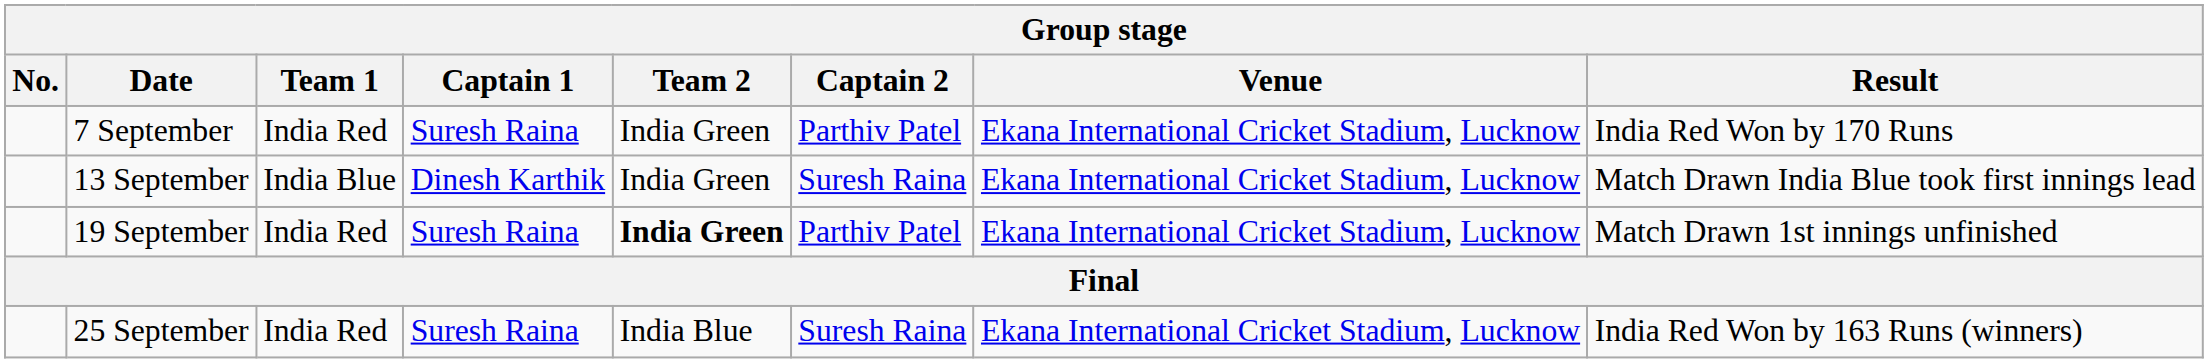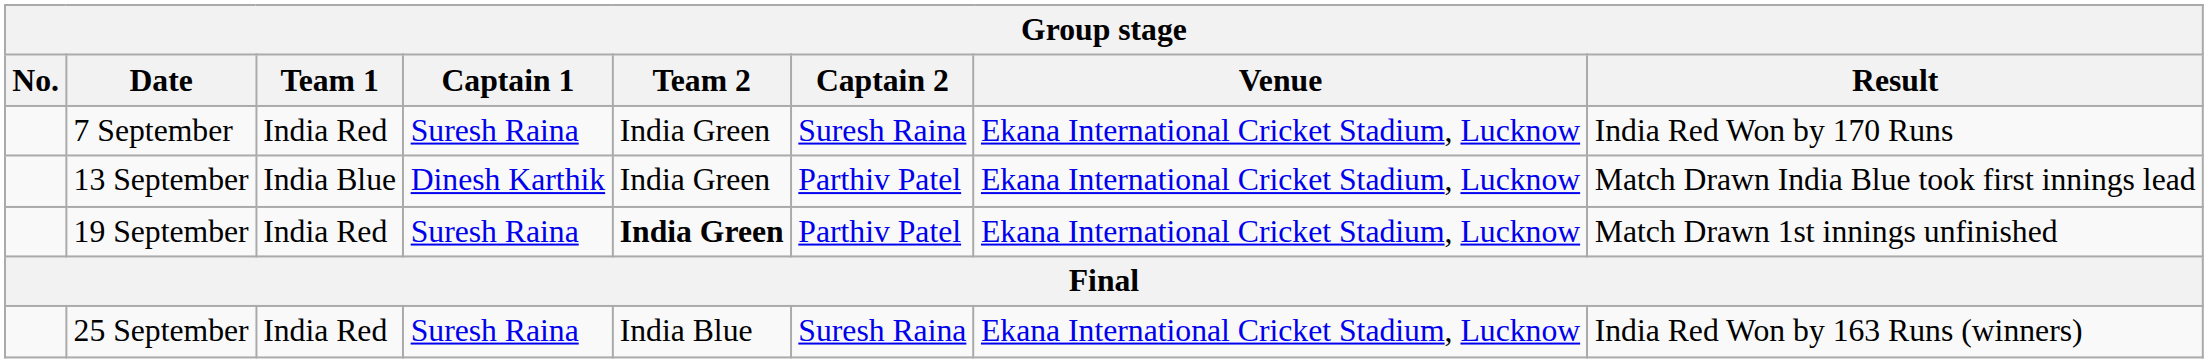7 September | Captain 2: Parthiv Patel -> Suresh Raina
13 September | Captain 2: Suresh Raina -> Parthiv Patel
